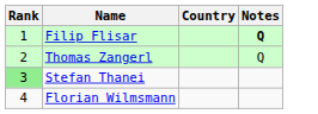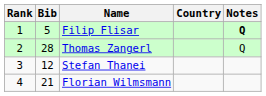+ column: Bib | 5 | 28 | 12 | 21
Stefan Thanei | Rank: lightgreen background -> no background
